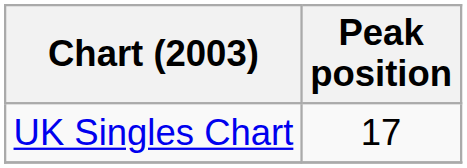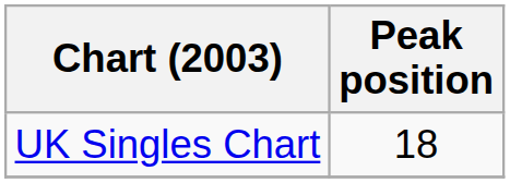UK Singles Chart | Peak position: 17 -> 18
